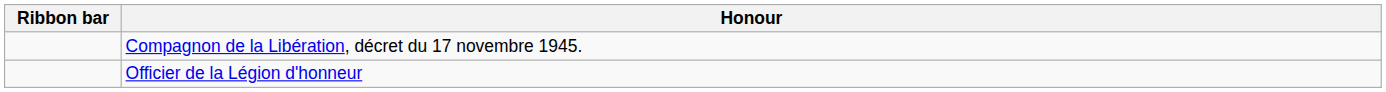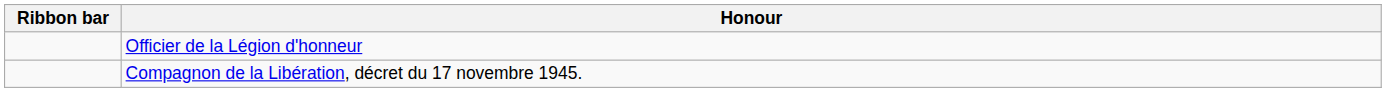rows swapped: Officier de la Légion d'honneur <-> Compagnon de la Libération, décret du 17 novembre 1945.
